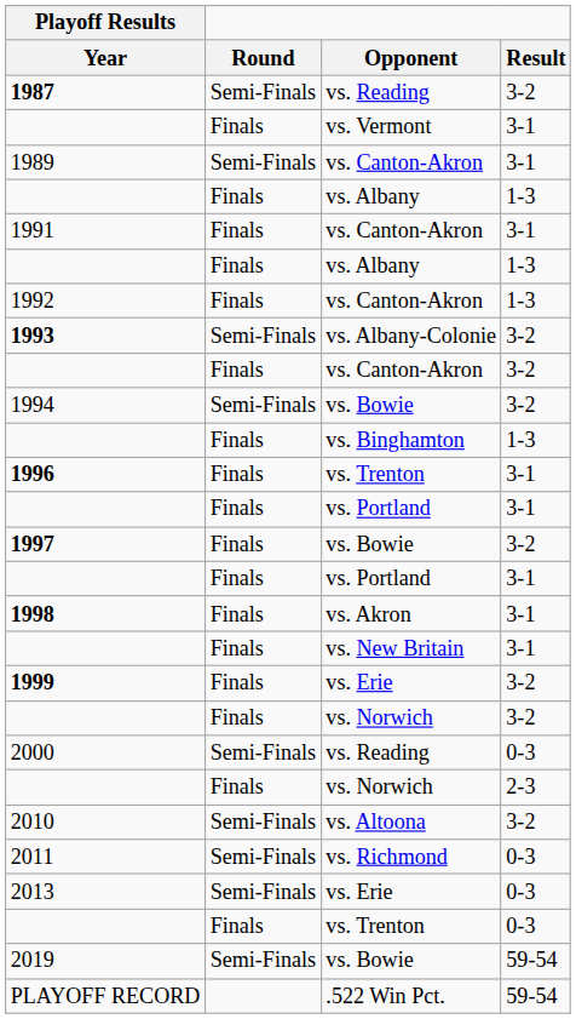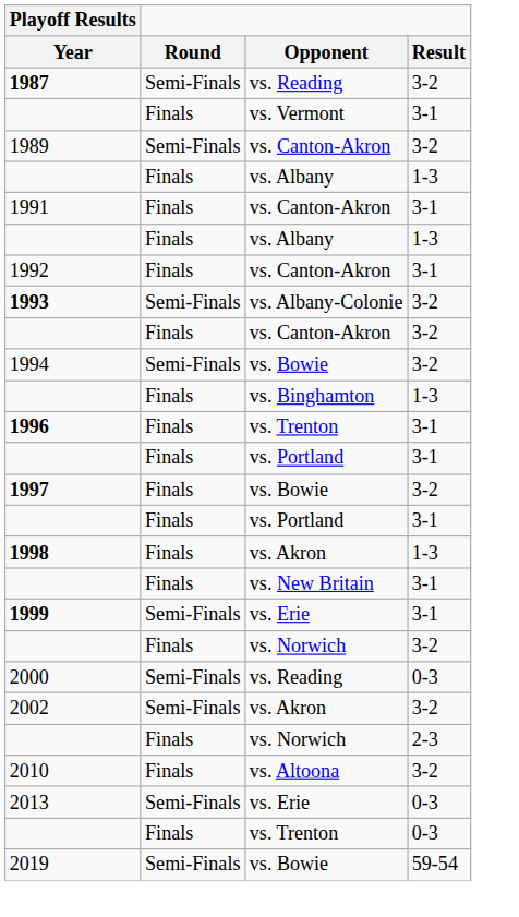1989 | Result: 3-1 -> 3-2
1992 | Result: 1-3 -> 3-1
1998 | Result: 3-1 -> 1-3
1999 | Round: Finals -> Semi-Finals
1999 | Result: 3-2 -> 3-1
+ row: 2002 | Semi-Finals | vs. Akron | 3-2
2010 | Round: Semi-Finals -> Finals
- row: 2011 | Semi-Finals | vs. Richmond | 0-3
- row: PLAYOFF RECORD | .522 Win Pct. | 59-54
